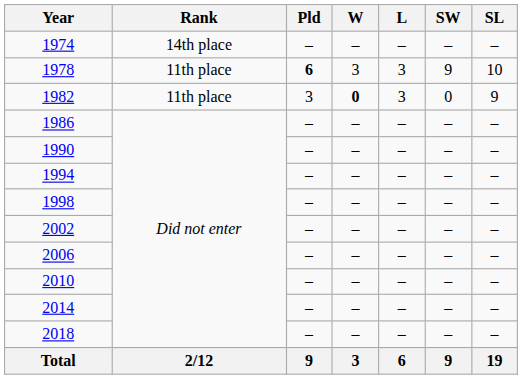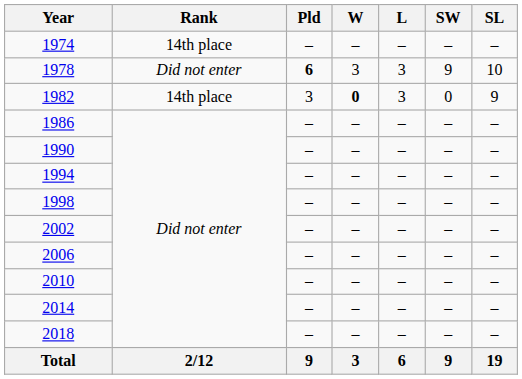1978 | Rank: 11th place -> Did not enter
1982 | Rank: 11th place -> 14th place
